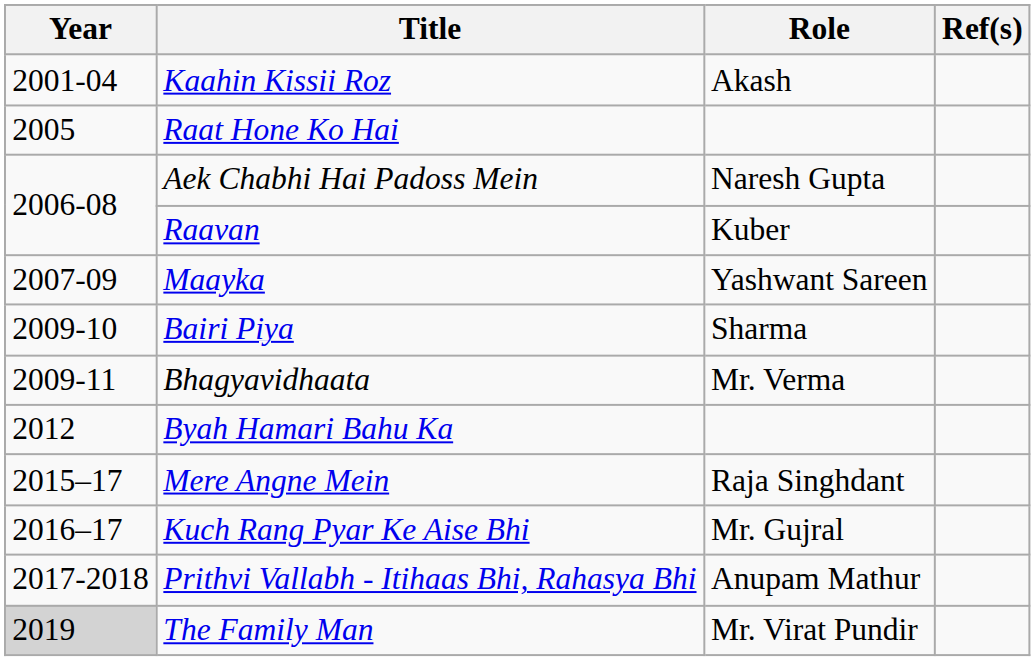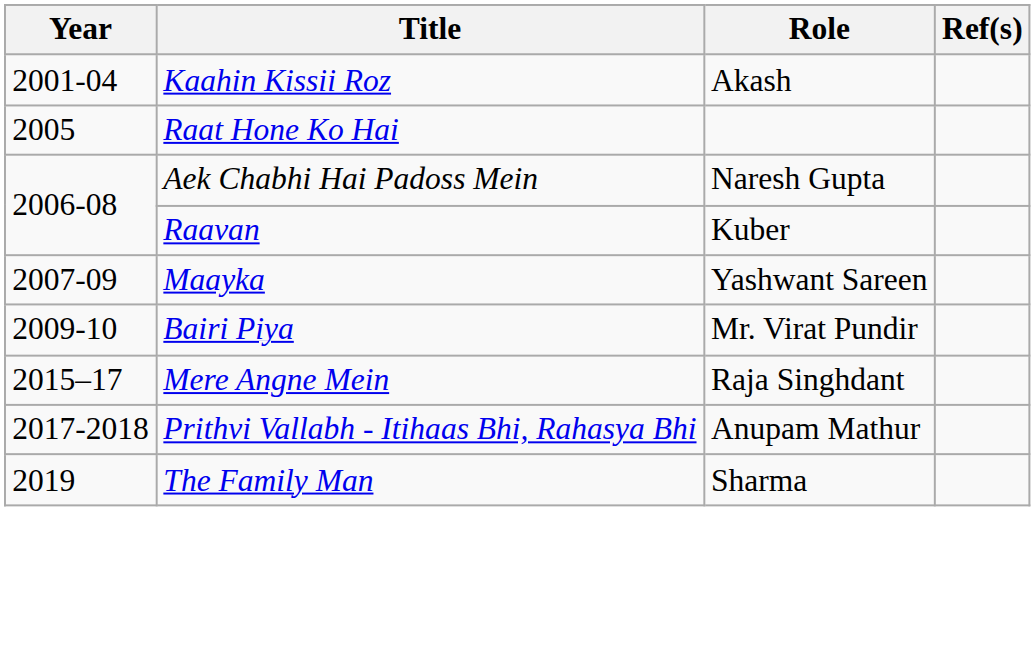Bairi Piya | Role: Sharma -> Mr. Virat Pundir
- row: 2009-11 | Bhagyavidhaata | Mr. Verma
- row: 2012 | Byah Hamari Bahu Ka
- row: 2016–17 | Kuch Rang Pyar Ke Aise Bhi | Mr. Gujral
The Family Man | Year: lightgrey background -> no background
The Family Man | Role: Mr. Virat Pundir -> Sharma
